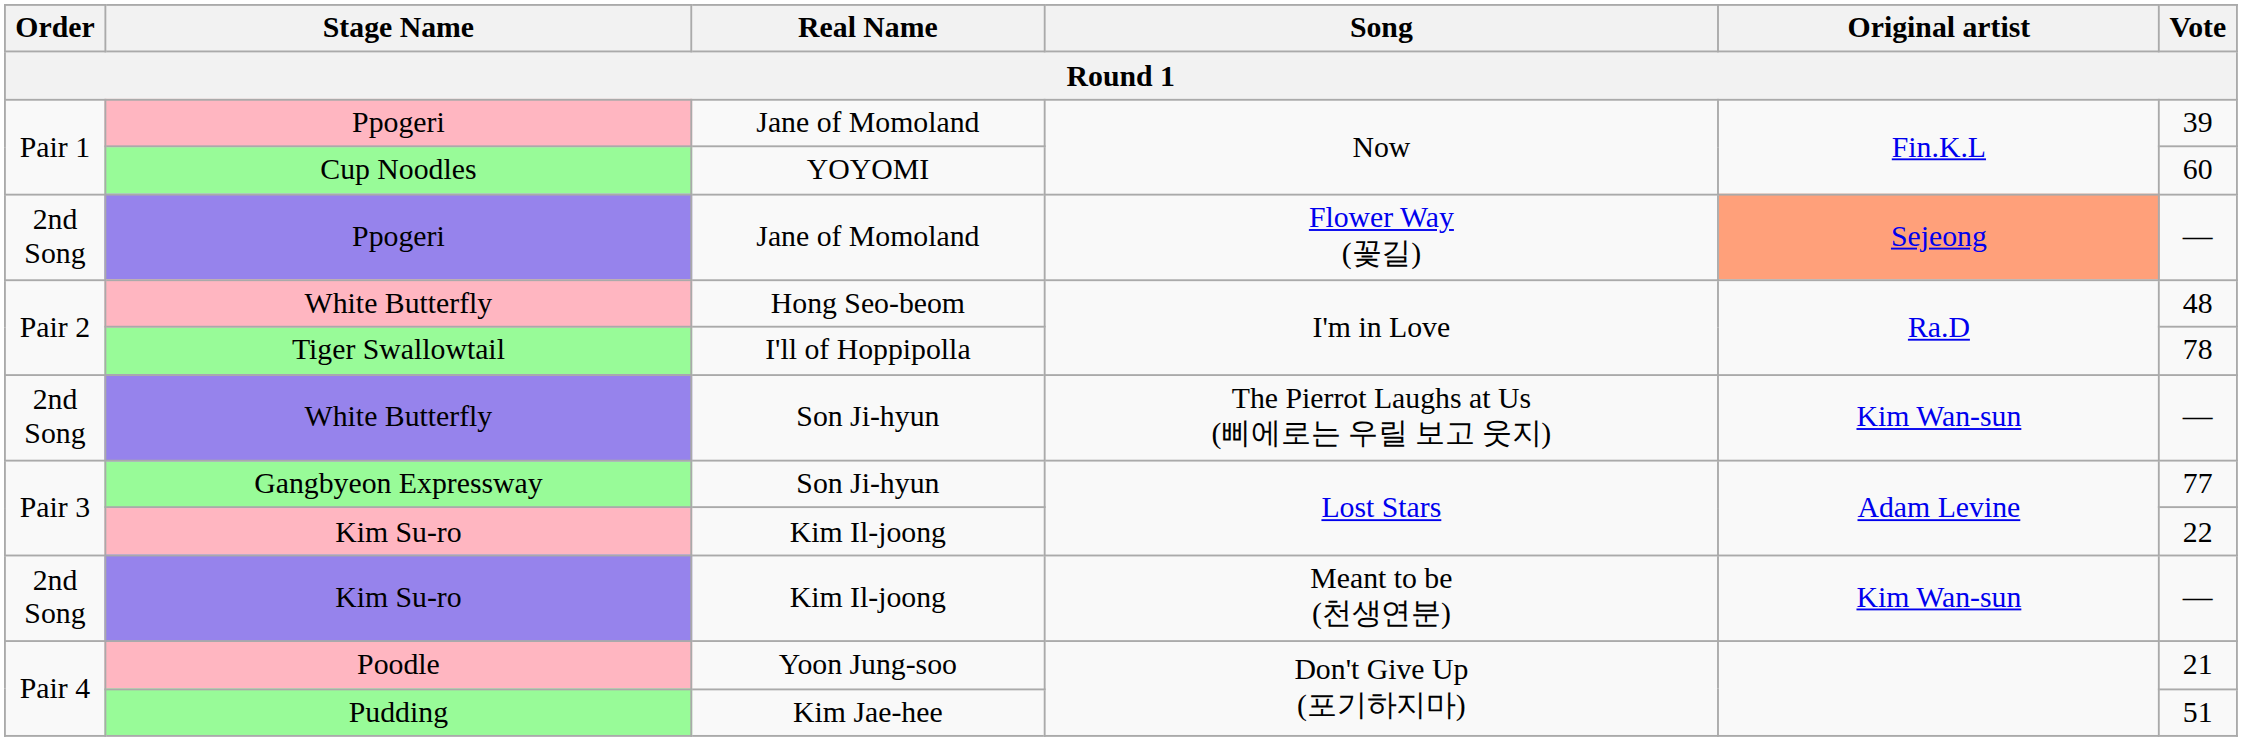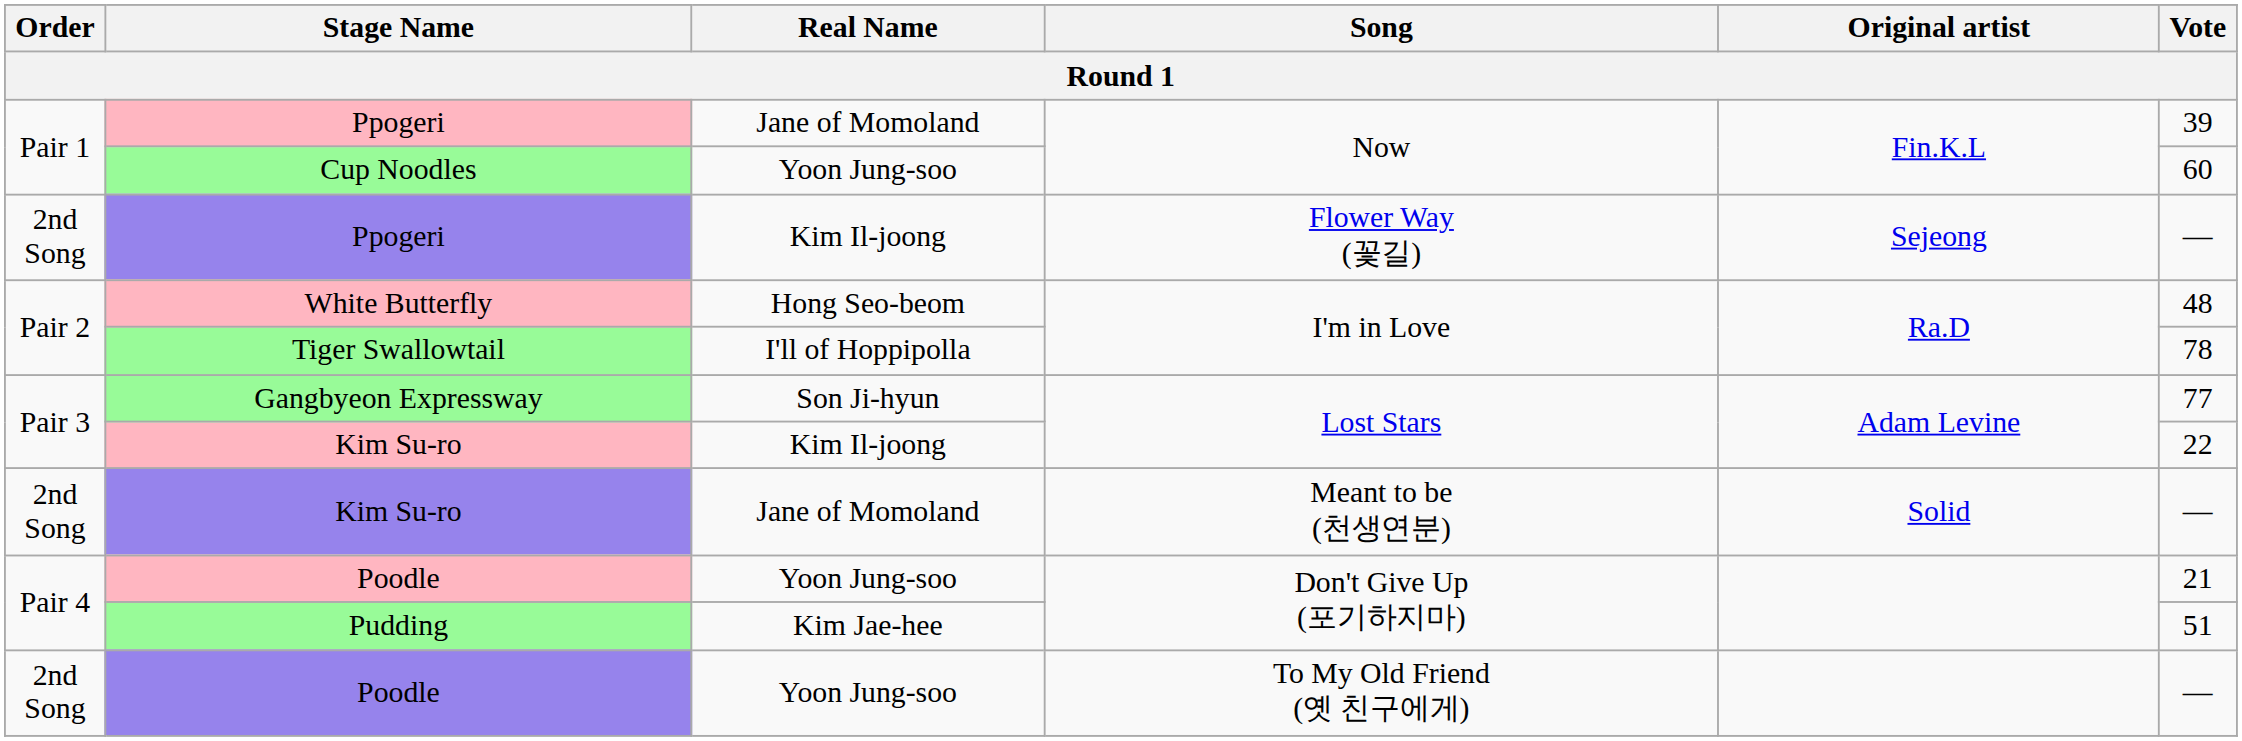Cup Noodles | Real Name: YOYOMI -> Yoon Jung-soo
Ppogeri / Flower Way (꽃길) | Real Name: Jane of Momoland -> Kim Il-joong
Ppogeri / Flower Way (꽃길) | Original artist: lightsalmon background -> no background
- row: 2nd Song | White Butterfly | Son Ji-hyun | The Pierrot Laughs at Us (삐에로는 우릴 보고 웃지) | Kim Wan-sun | —
Kim Su-ro / Meant to be (천생연분) | Real Name: Kim Il-joong -> Jane of Momoland
Kim Su-ro / Meant to be (천생연분) | Original artist: Kim Wan-sun -> Solid
+ row: 2nd Song | Poodle | Yoon Jung-soo | To My Old Friend (옛 친구에게) | —
